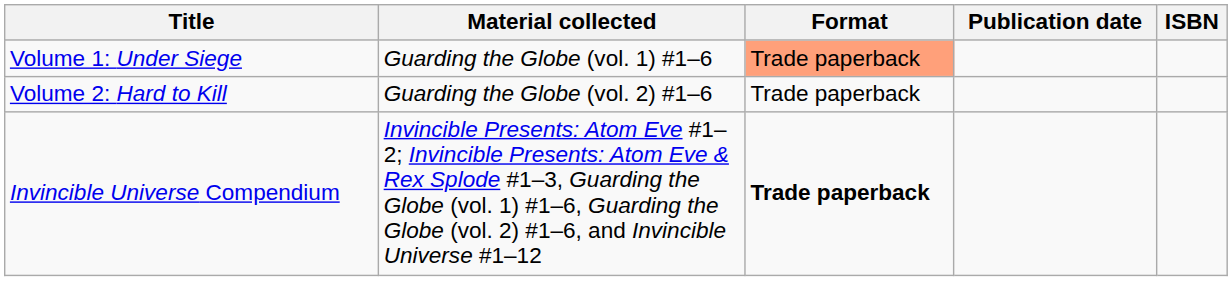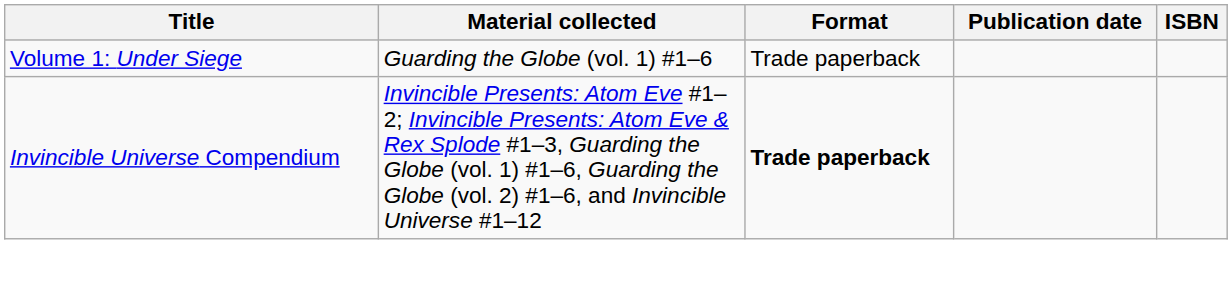Volume 1: Under Siege | Format: lightsalmon background -> no background
- row: Volume 2: Hard to Kill | Guarding the Globe (vol. 2) #1–6 | Trade paperback
